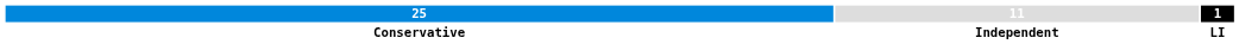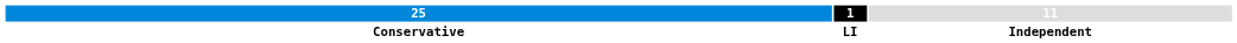columns swapped: 11 <-> 1
